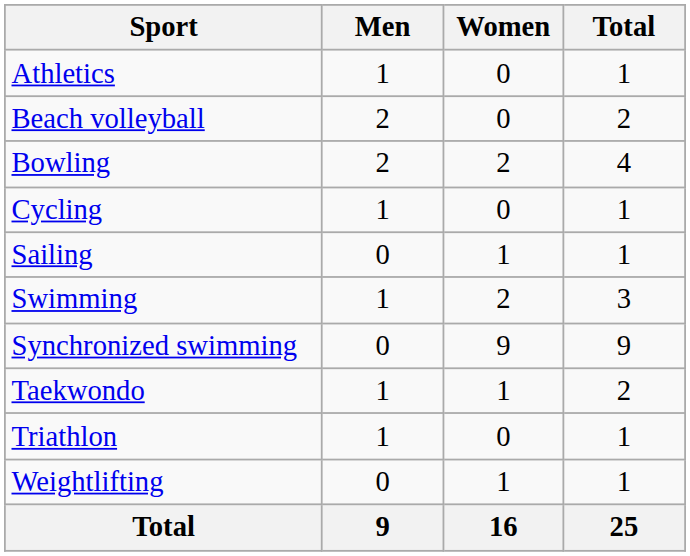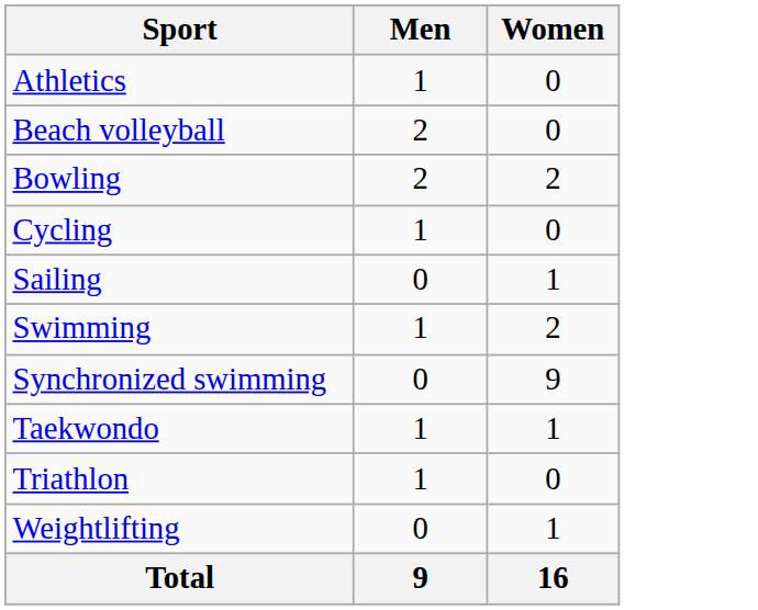- column: Total | 1 | 2 | 4 | 1 | 1 | 3 | 9 | 2 | 1 | 1 | 25
